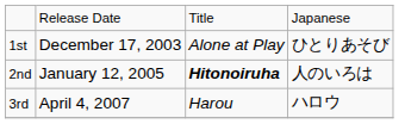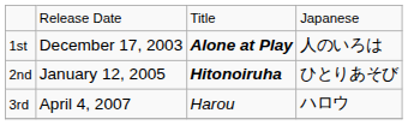1st | column 3: normal -> bold
1st | column 4: ひとりあそび -> 人のいろは
2nd | column 4: 人のいろは -> ひとりあそび
